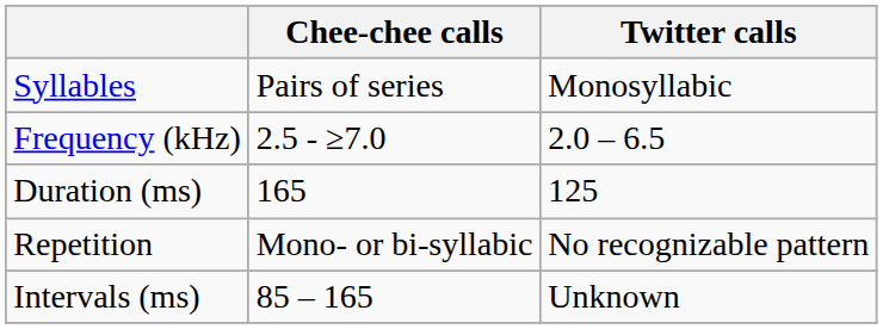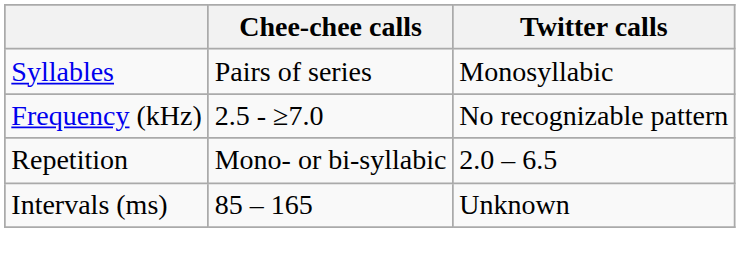Frequency (kHz) | Twitter calls: 2.0 – 6.5 -> No recognizable pattern
- row: Duration (ms) | 165 | 125
Repetition | Twitter calls: No recognizable pattern -> 2.0 – 6.5
